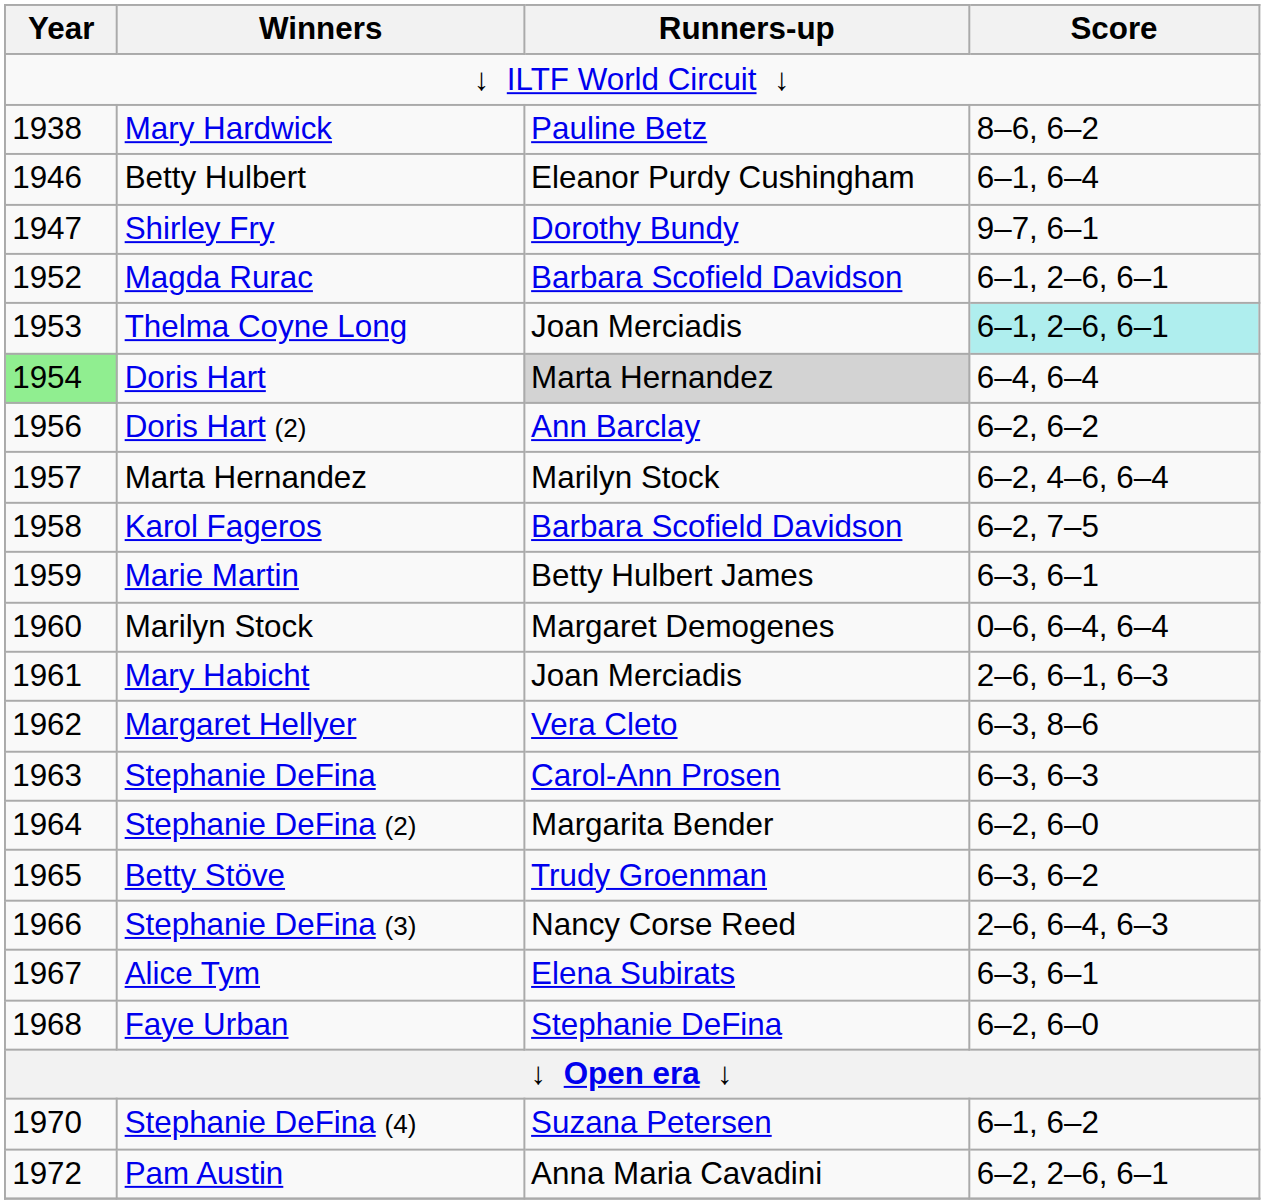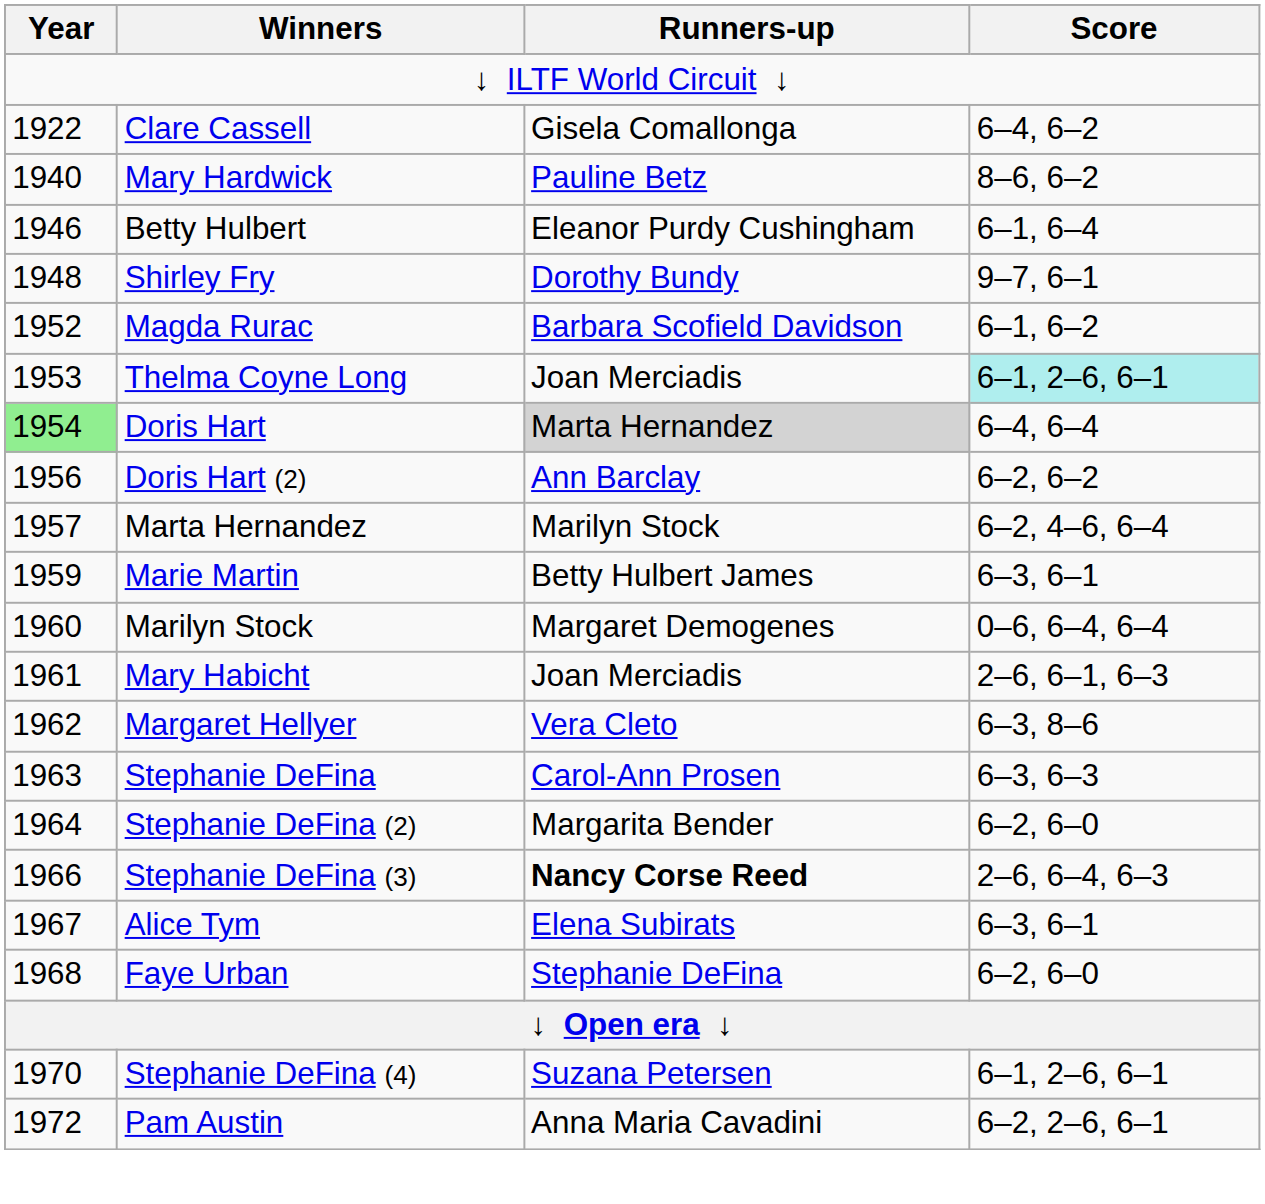+ row: 1922 | Clare Cassell | Gisela Comallonga | 6–4, 6–2
Mary Hardwick | Year: 1938 -> 1940
Shirley Fry | Year: 1947 -> 1948
Magda Rurac | Score: 6–1, 2–6, 6–1 -> 6–1, 6–2
- row: 1958 | Karol Fageros | Barbara Scofield Davidson | 6–2, 7–5
- row: 1965 | Betty Stöve | Trudy Groenman | 6–3, 6–2
Stephanie DeFina (3) | Runners-up: normal -> bold
Stephanie DeFina (4) | Score: 6–1, 6–2 -> 6–1, 2–6, 6–1
